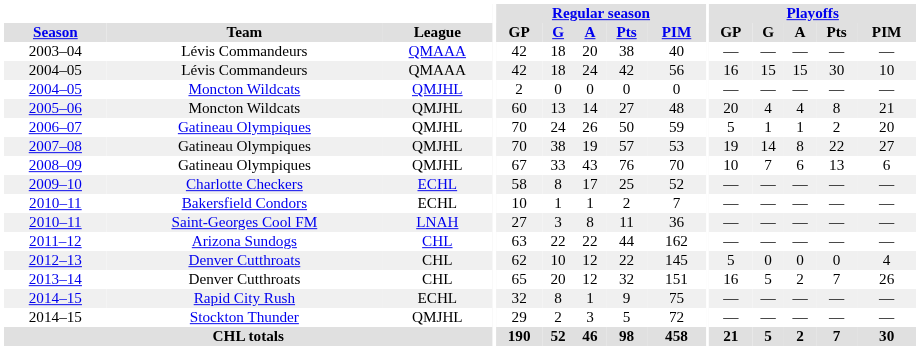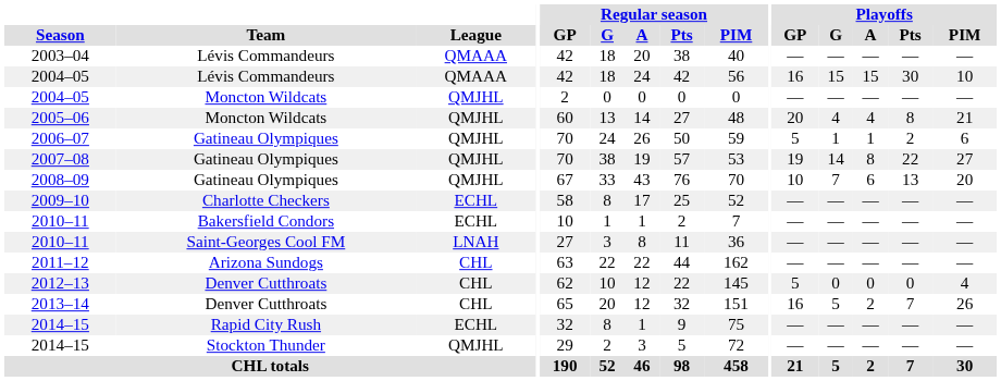2006–07 | Playoffs / PIM: 20 -> 6
2008–09 | Playoffs / PIM: 6 -> 20
